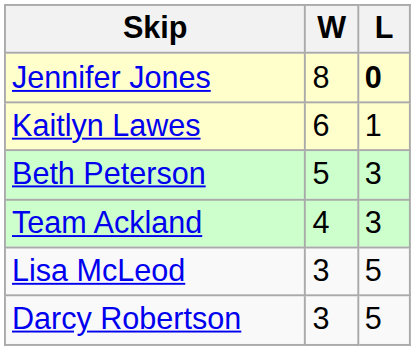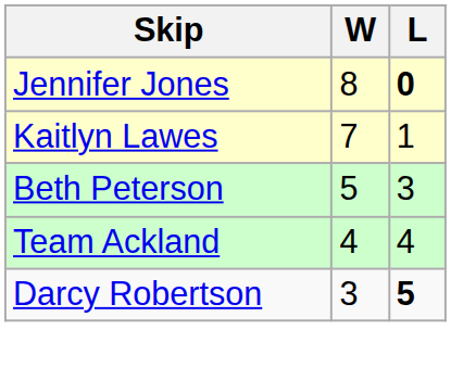Kaitlyn Lawes | W: 6 -> 7
Team Ackland | L: 3 -> 4
- row: Lisa McLeod | 3 | 5
Darcy Robertson | L: normal -> bold
